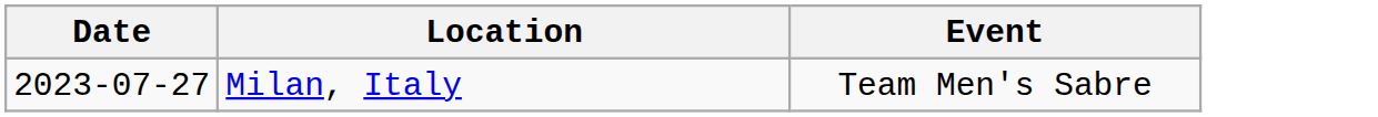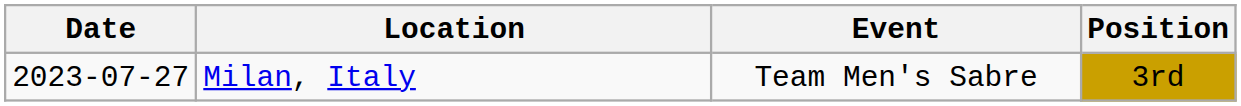+ column: Position | 3rd
